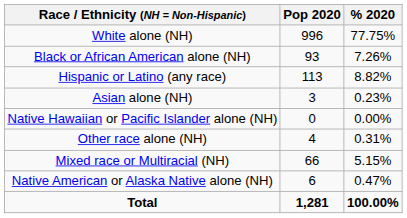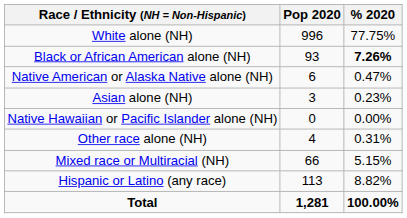Black or African American alone (NH) | % 2020: normal -> bold
rows swapped: Native American or Alaska Native alone (NH) <-> Hispanic or Latino (any race)
